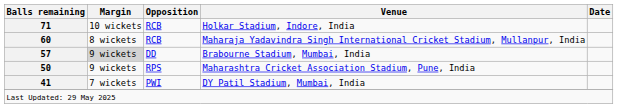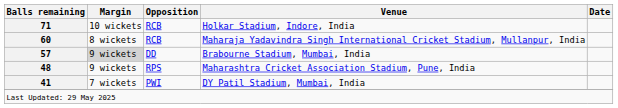Maharashtra Cricket Association Stadium, Pune, India | Balls remaining: 50 -> 48
